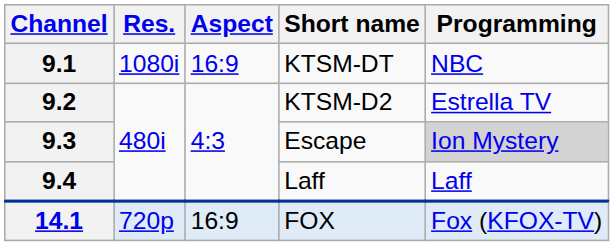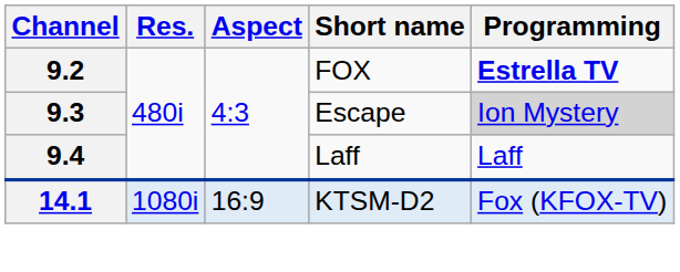- row: 9.1 | 1080i | 16:9 | KTSM-DT | NBC
9.2 | Short name: KTSM-D2 -> FOX
9.2 | Programming: normal -> bold
14.1 | Res.: 720p -> 1080i
14.1 | Short name: FOX -> KTSM-D2
